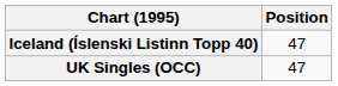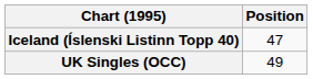UK Singles (OCC) | Position: 47 -> 49
